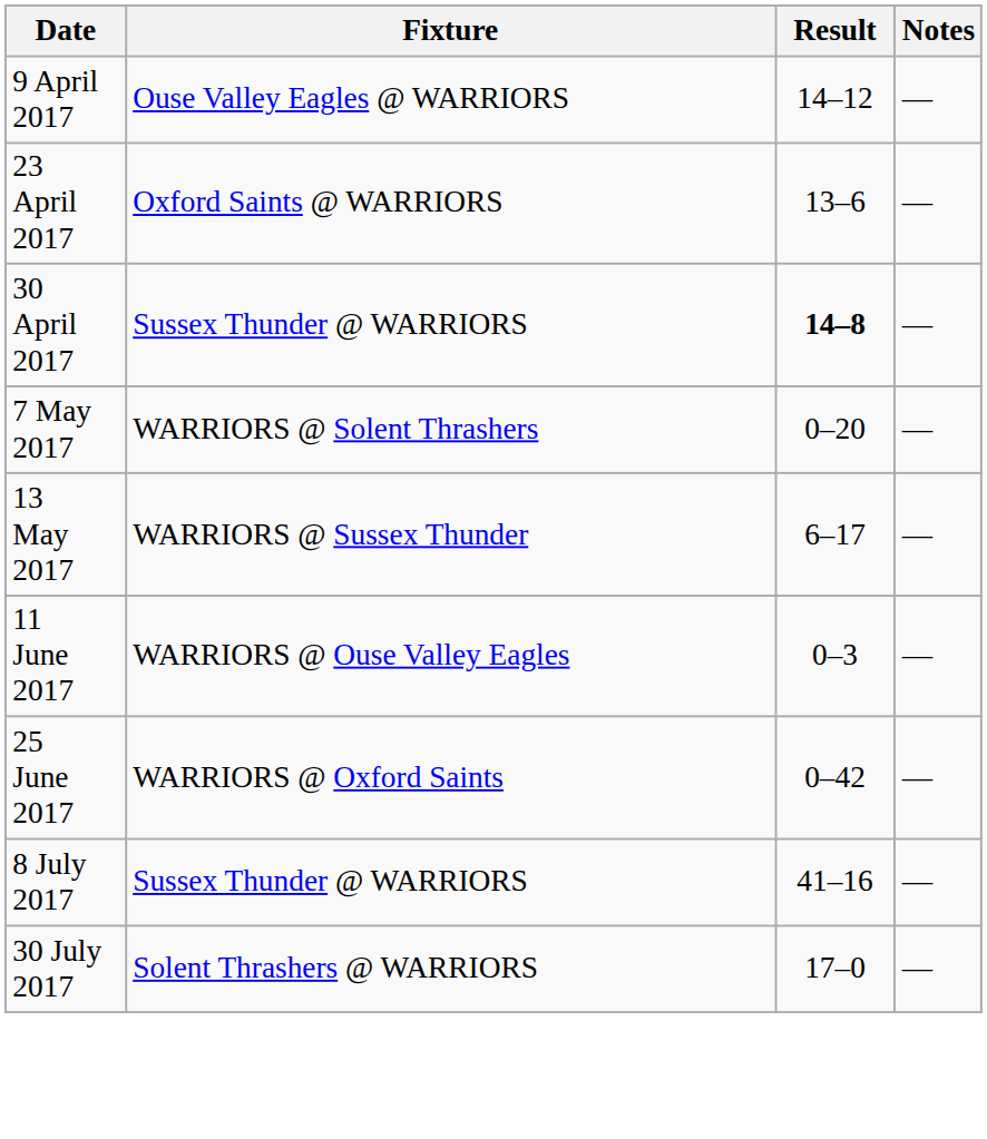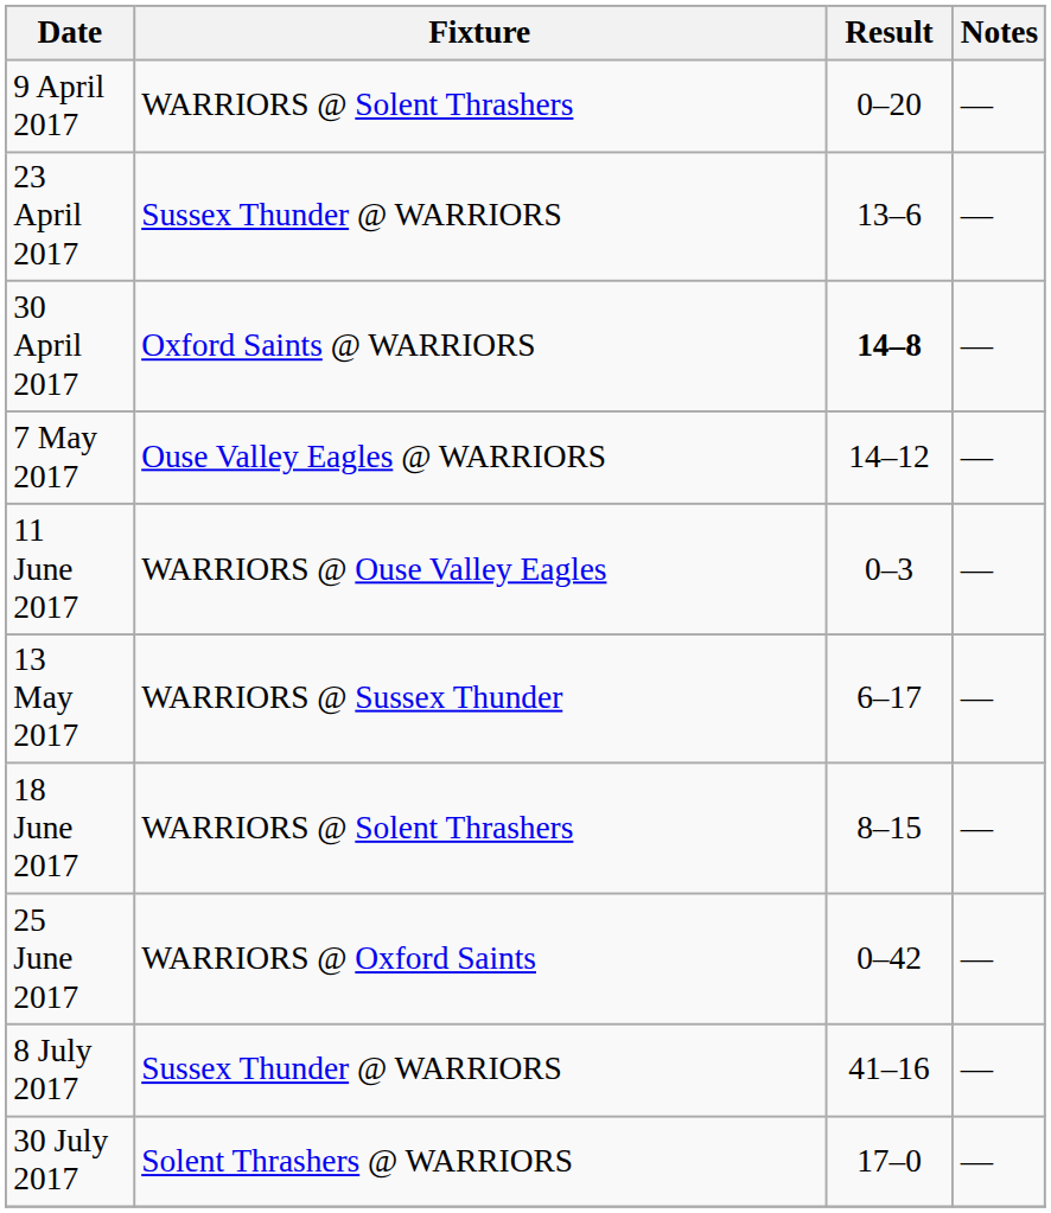9 April 2017 | Fixture: Ouse Valley Eagles @ WARRIORS -> WARRIORS @ Solent Thrashers
9 April 2017 | Result: 14–12 -> 0–20
23 April 2017 | Fixture: Oxford Saints @ WARRIORS -> Sussex Thunder @ WARRIORS
30 April 2017 | Fixture: Sussex Thunder @ WARRIORS -> Oxford Saints @ WARRIORS
7 May 2017 | Fixture: WARRIORS @ Solent Thrashers -> Ouse Valley Eagles @ WARRIORS
7 May 2017 | Result: 0–20 -> 14–12
rows swapped: 13 May 2017 <-> 11 June 2017
+ row: 18 June 2017 | WARRIORS @ Solent Thrashers | 8–15 | —
